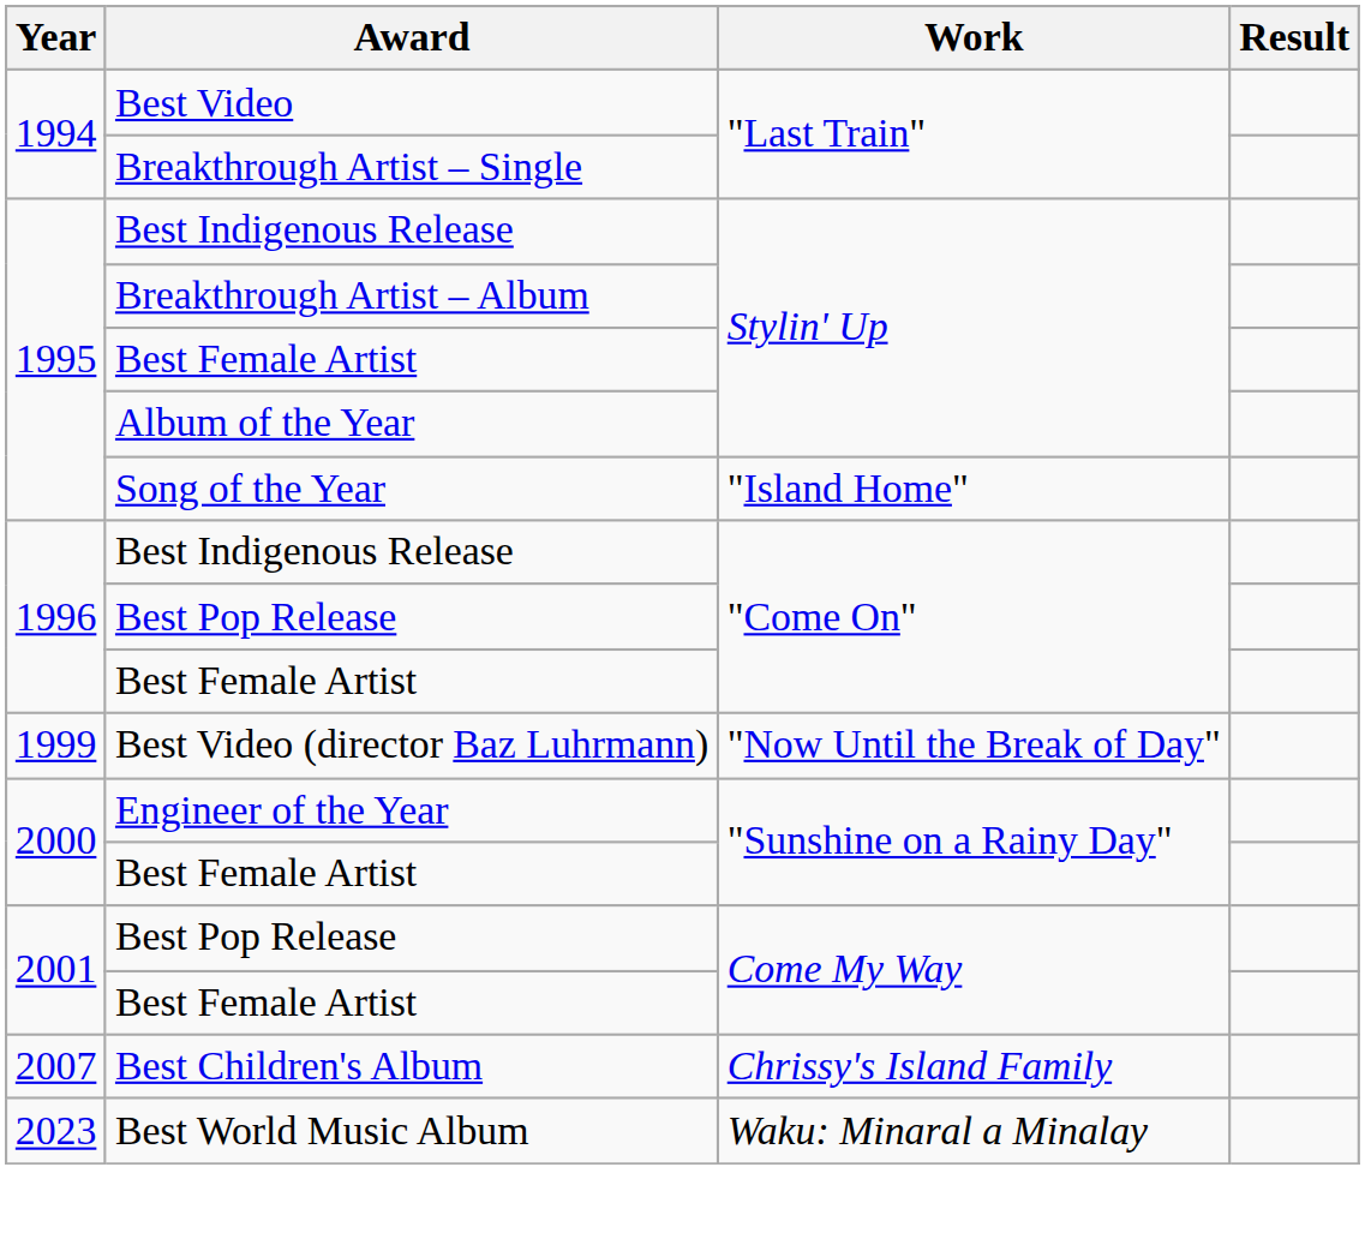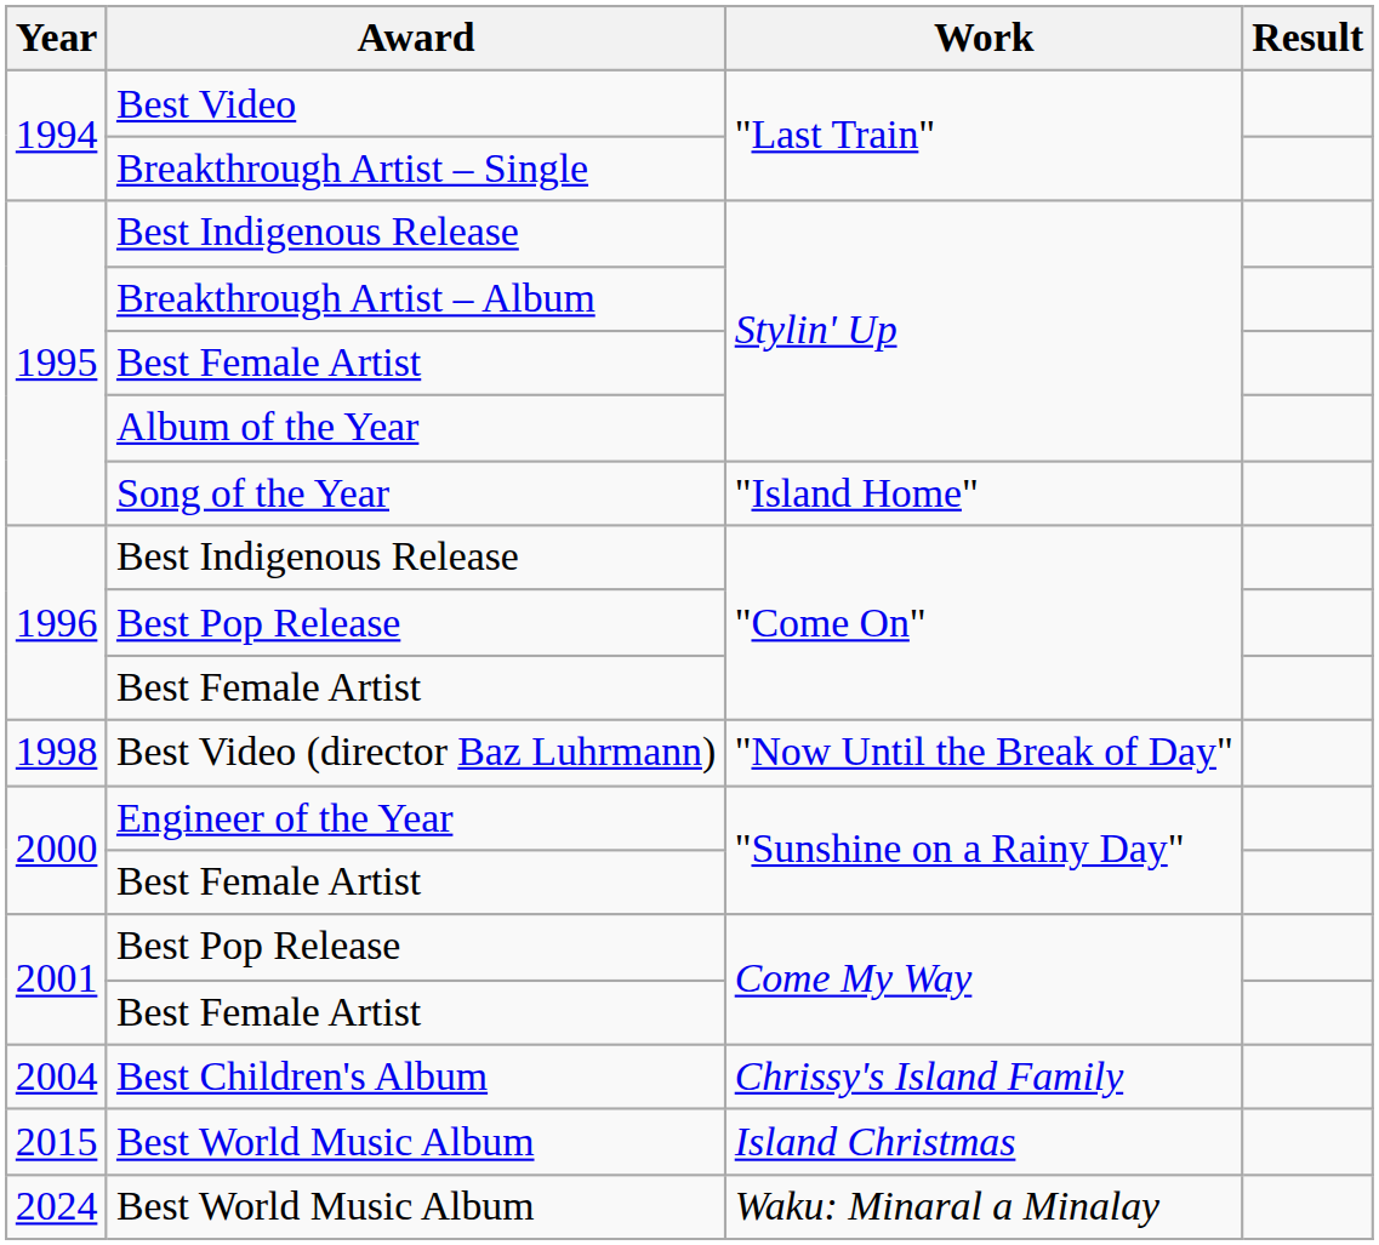Best Video (director Baz Luhrmann) | Year: 1999 -> 1998
Best Children's Album | Year: 2007 -> 2004
+ row: 2015 | Best World Music Album | Island Christmas
Best World Music Album / Waku: Minaral a Minalay | Year: 2023 -> 2024
